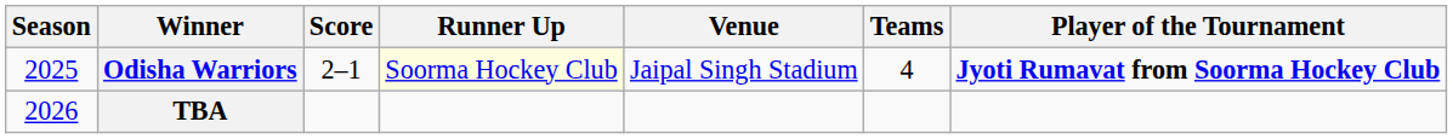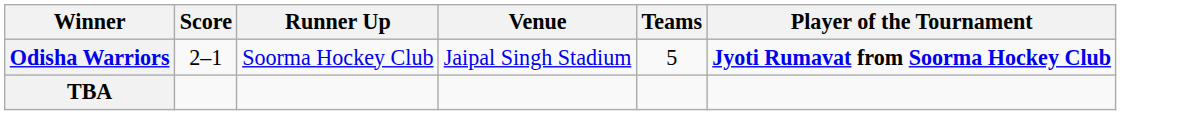- column: Season | 2025 | 2026
Odisha Warriors | Runner Up: lightyellow background -> no background
Odisha Warriors | Teams: 4 -> 5
